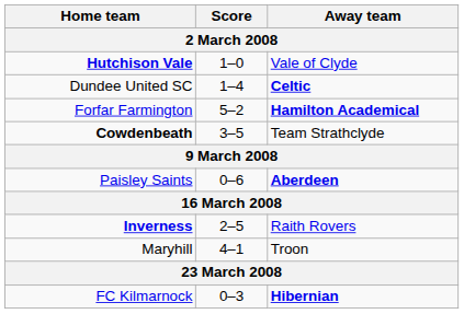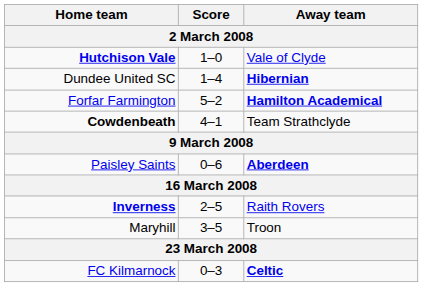Dundee United SC | Away team: Celtic -> Hibernian
Cowdenbeath | Score: 3–5 -> 4–1
Maryhill | Score: 4–1 -> 3–5
FC Kilmarnock | Away team: Hibernian -> Celtic
